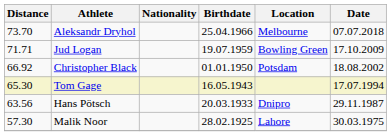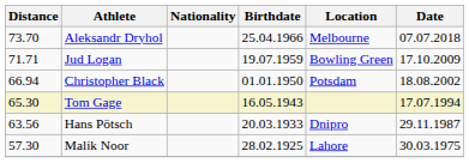Christopher Black | Distance: 66.92 -> 66.94
